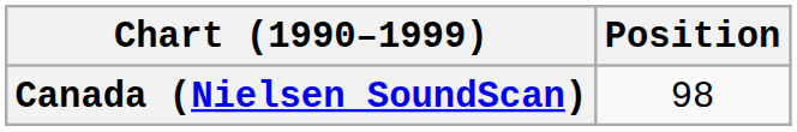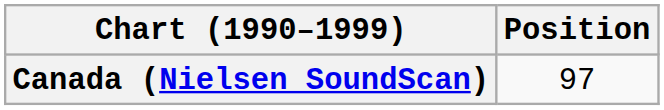Canada (Nielsen SoundScan) | Position: 98 -> 97
